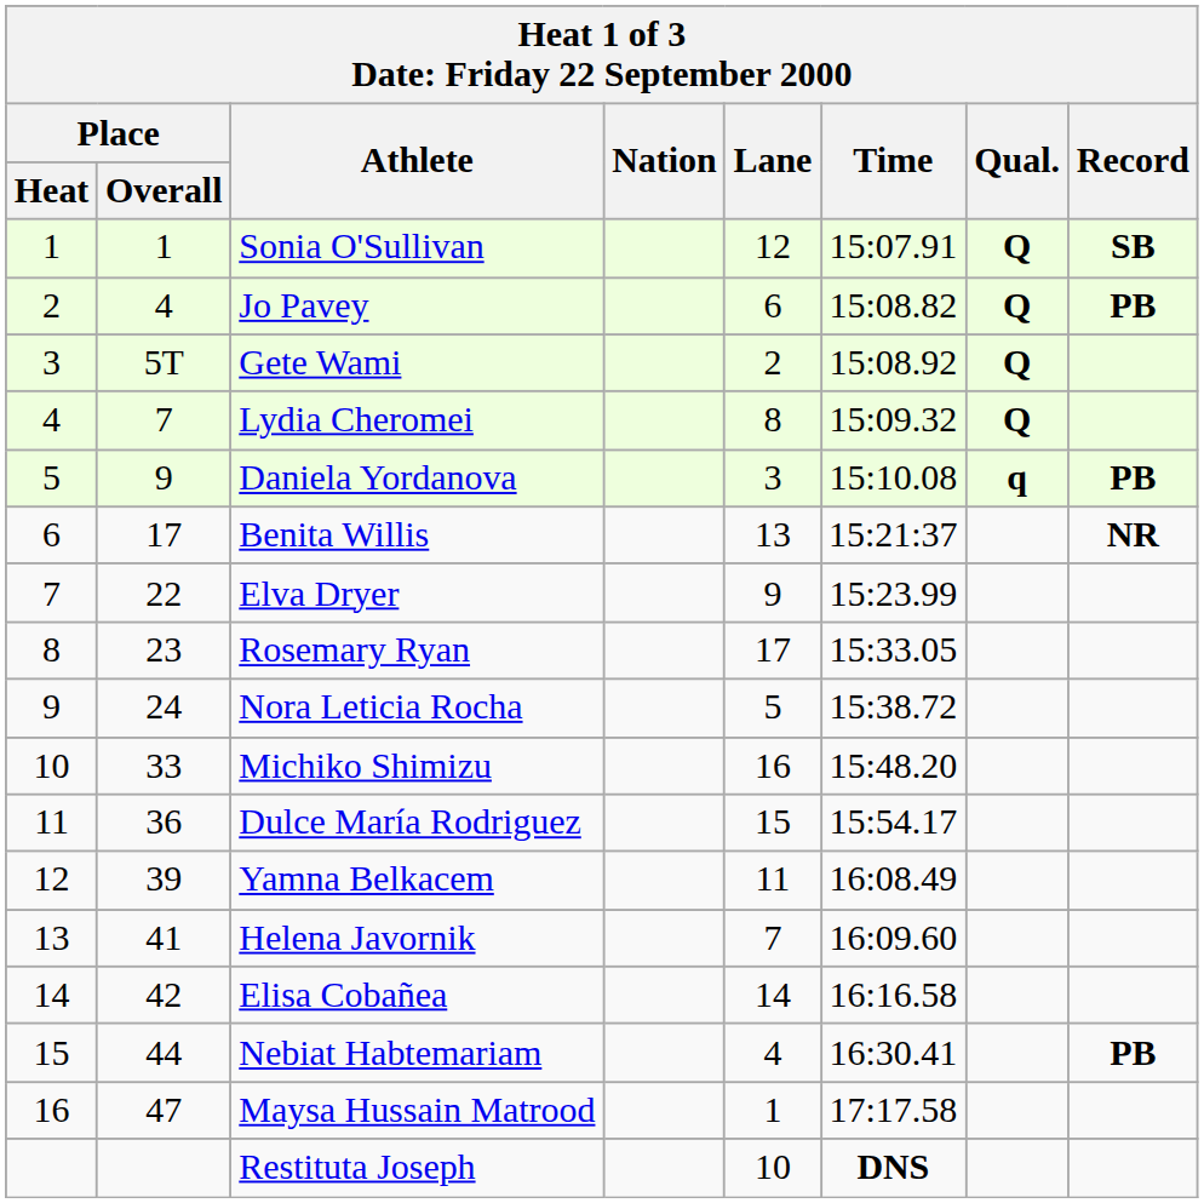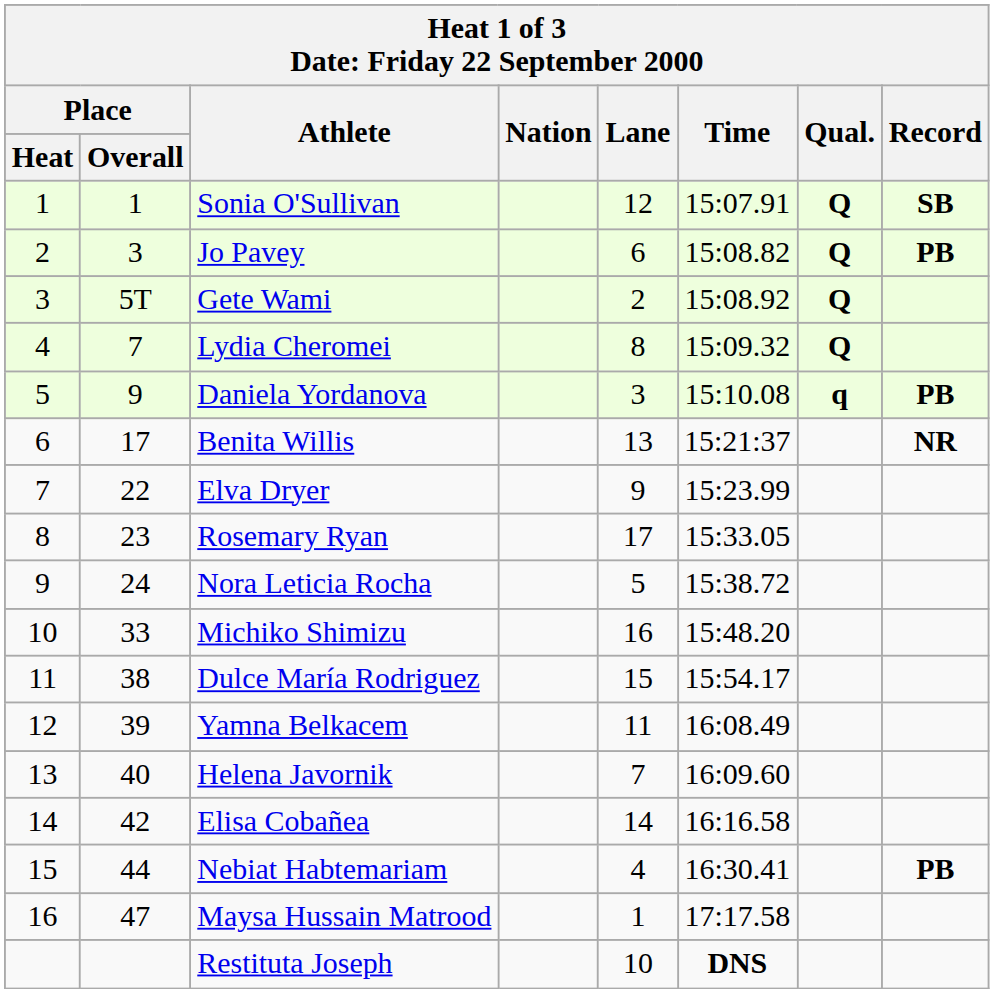Jo Pavey | Place / Overall: 4 -> 3
Dulce María Rodriguez | Place / Overall: 36 -> 38
Helena Javornik | Place / Overall: 41 -> 40
